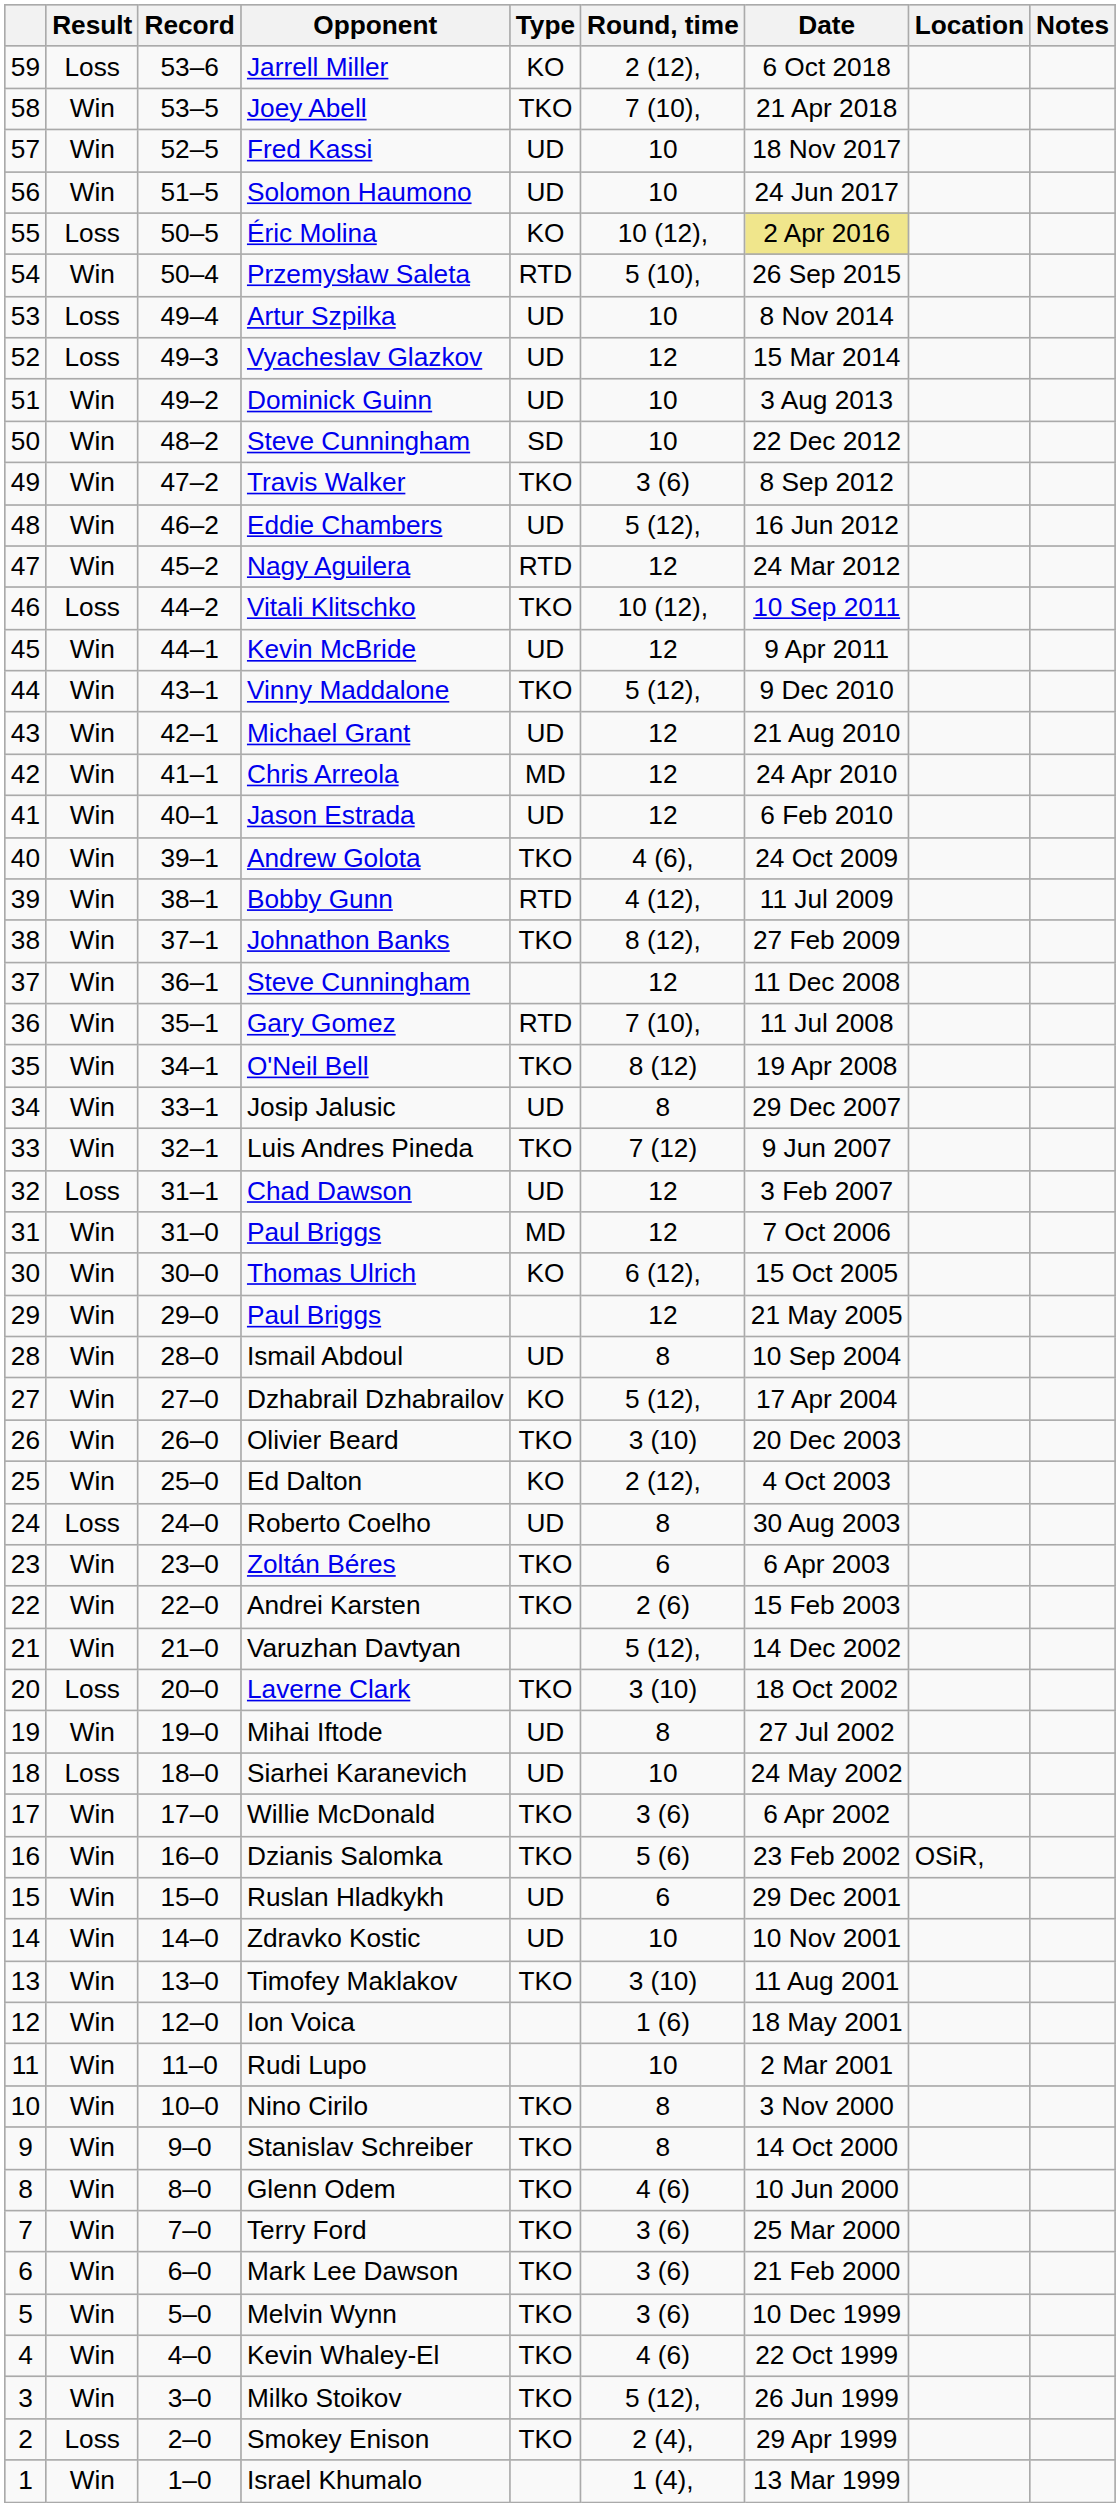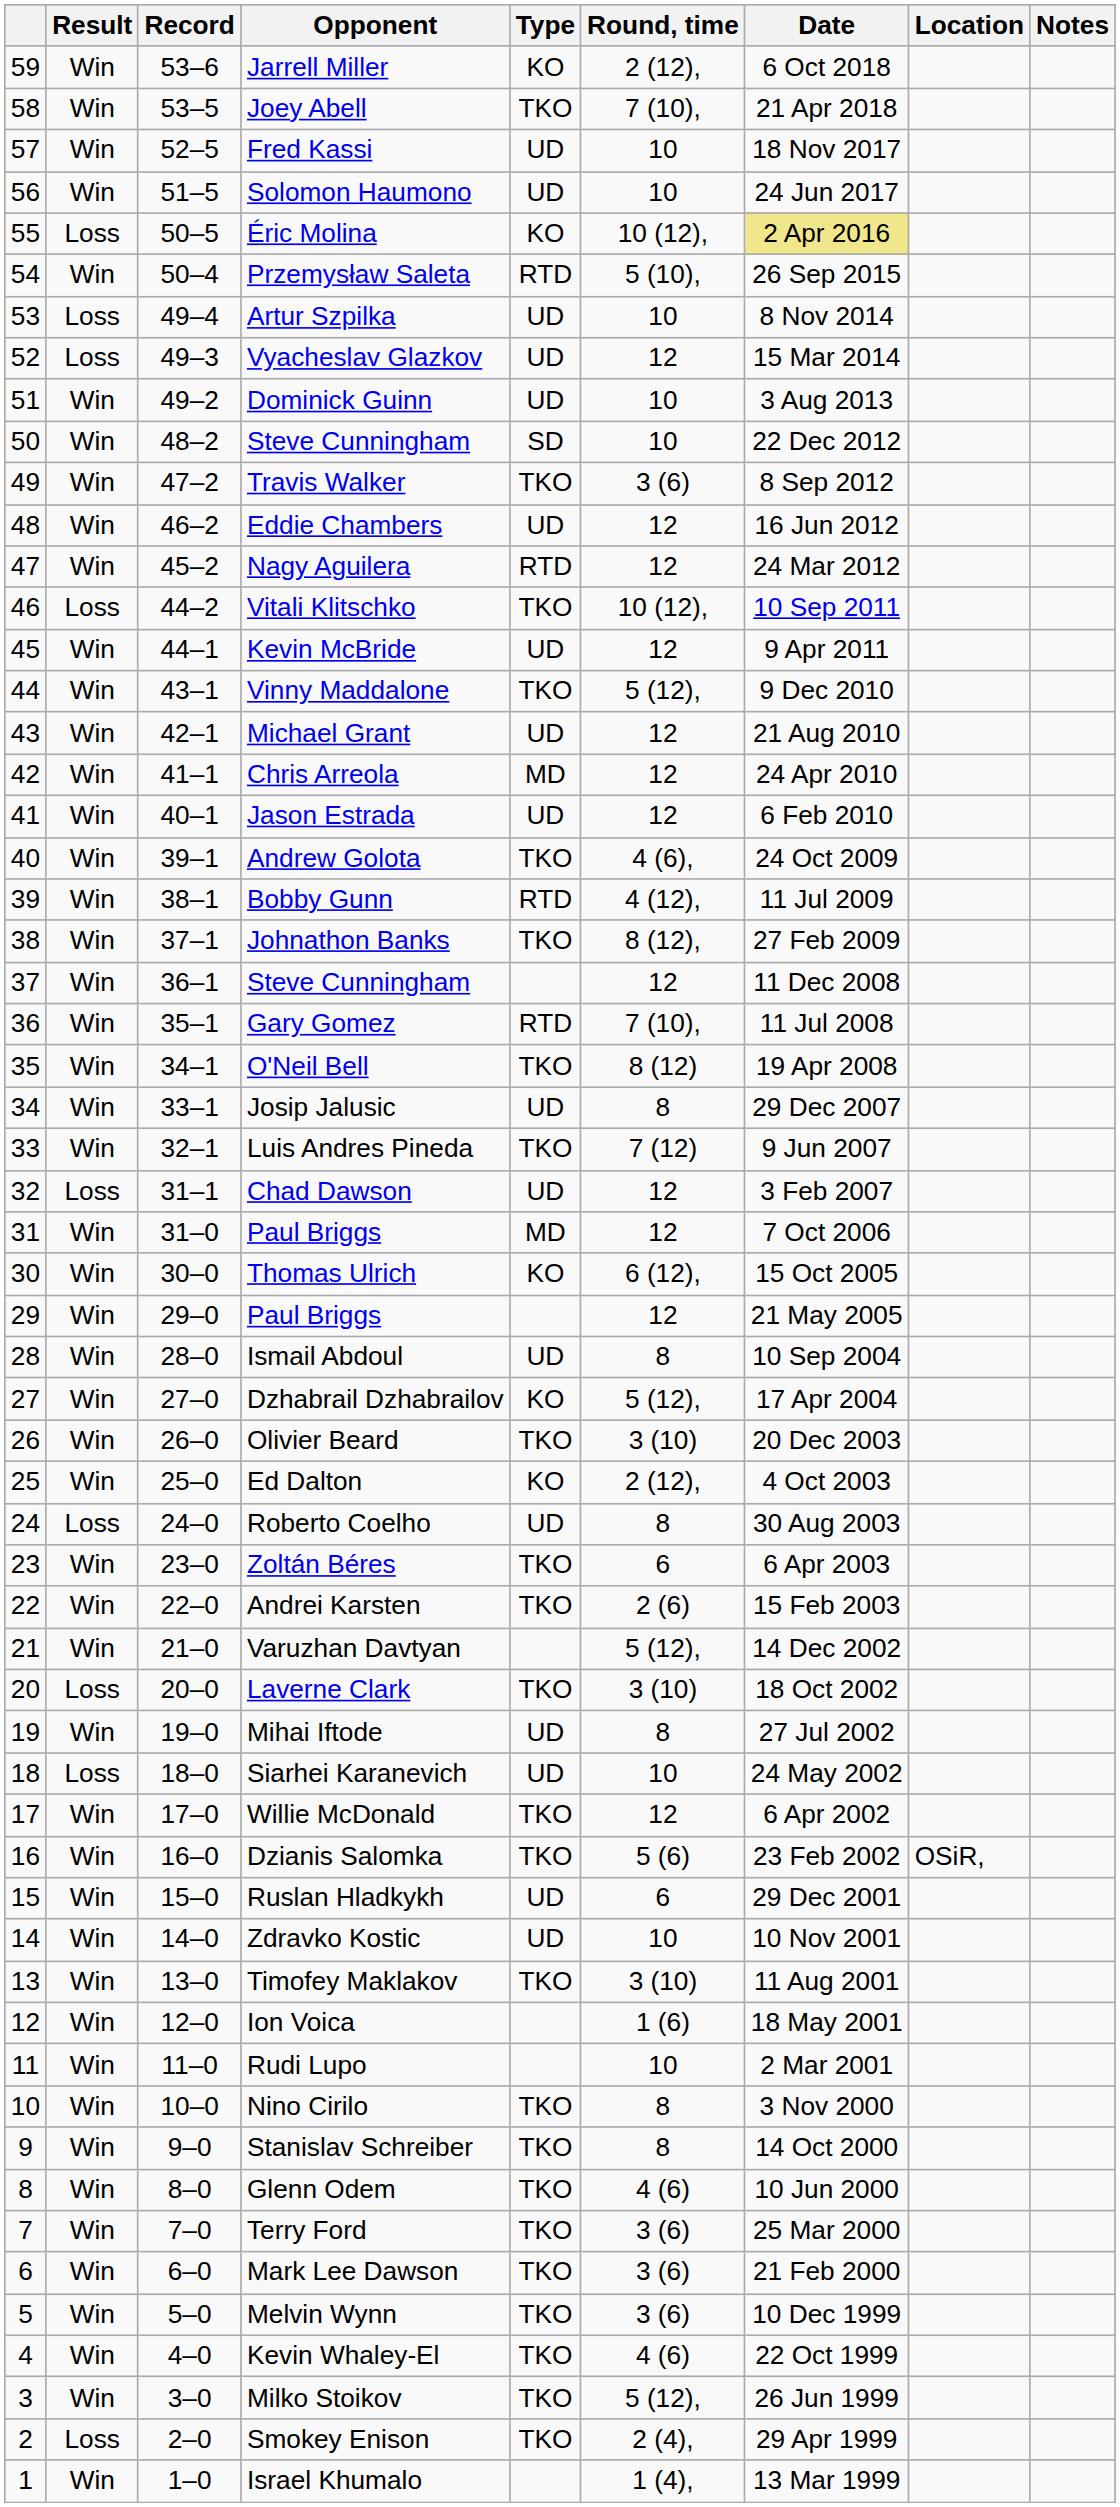Jarrell Miller | Result: Loss -> Win
Eddie Chambers | Round, time: 5 (12), -> 12
Willie McDonald | Round, time: 3 (6) -> 12
